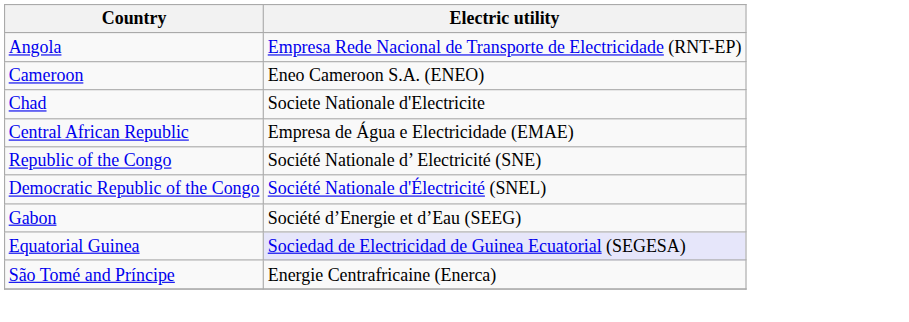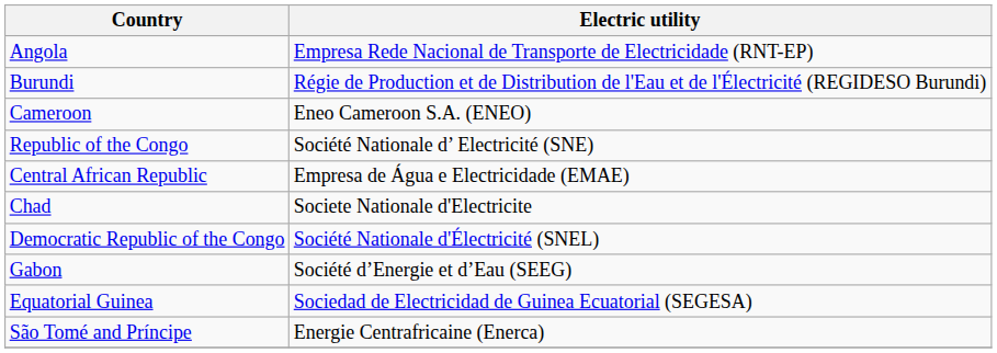+ row: Burundi | Régie de Production et de Distribution de l'Eau et de l'Électricité (REGIDESO Burundi)
rows swapped: Republic of the Congo <-> Chad
Equatorial Guinea | Electric utility: lavender background -> no background
